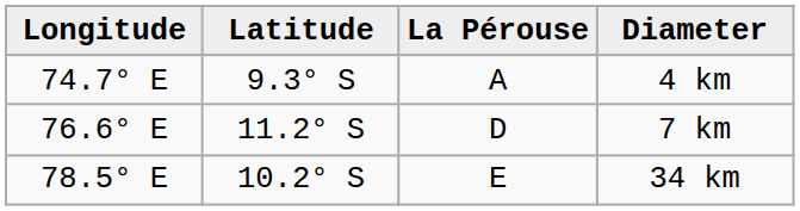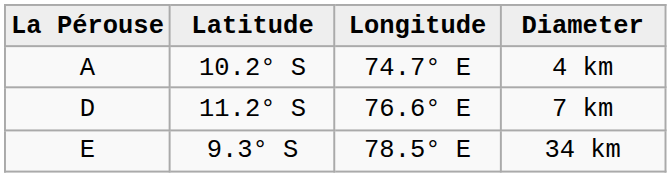columns swapped: La Pérouse <-> Longitude
4 km | Latitude: 9.3° S -> 10.2° S
34 km | Latitude: 10.2° S -> 9.3° S
